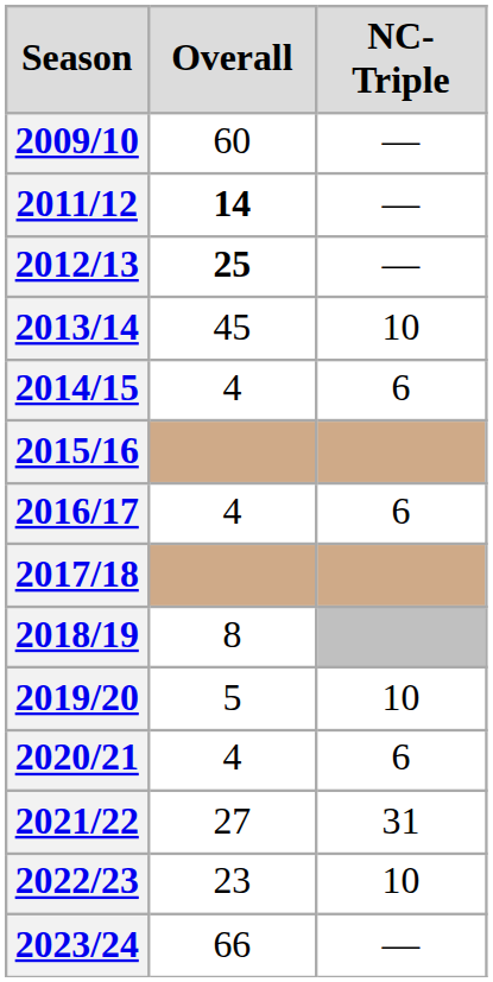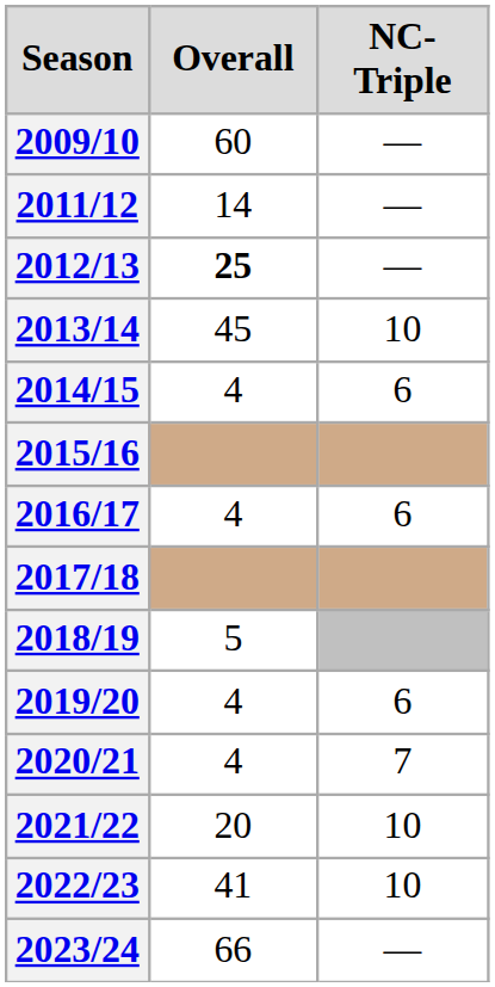2011/12 | Overall: bold -> normal
2018/19 | Overall: 8 -> 5
2019/20 | Overall: 5 -> 4
2019/20 | NC-Triple: 10 -> 6
2020/21 | NC-Triple: 6 -> 7
2021/22 | Overall: 27 -> 20
2021/22 | NC-Triple: 31 -> 10
2022/23 | Overall: 23 -> 41
